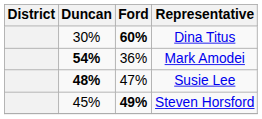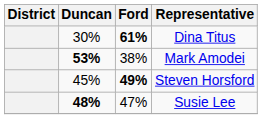Dina Titus | Ford: 60% -> 61%
Mark Amodei | Duncan: 54% -> 53%
Mark Amodei | Ford: 36% -> 38%
rows swapped: Susie Lee <-> Steven Horsford
